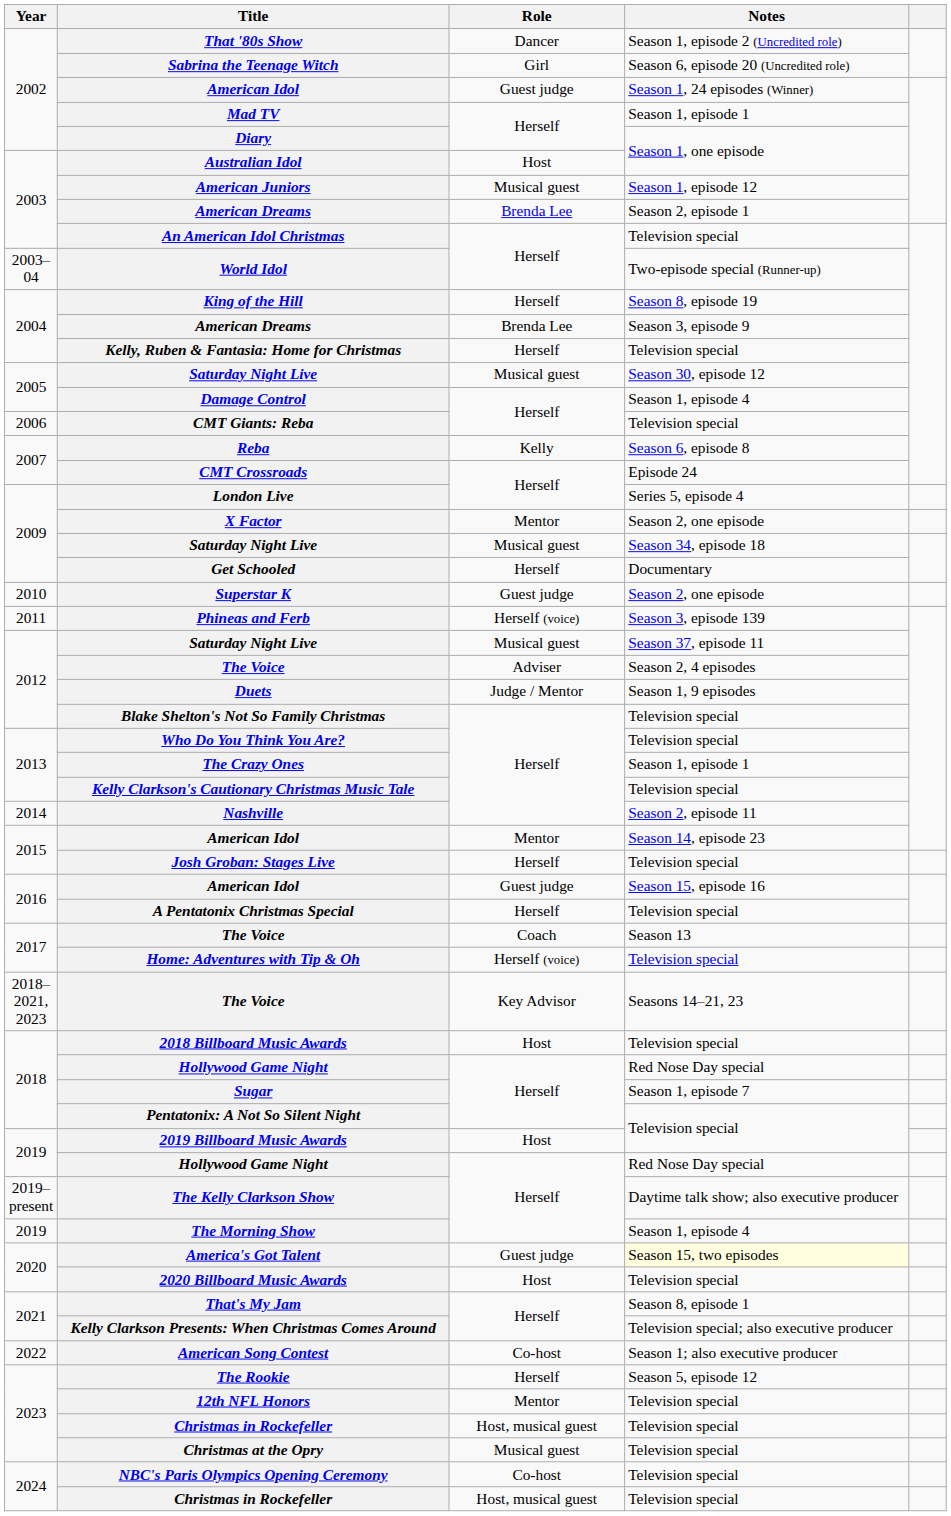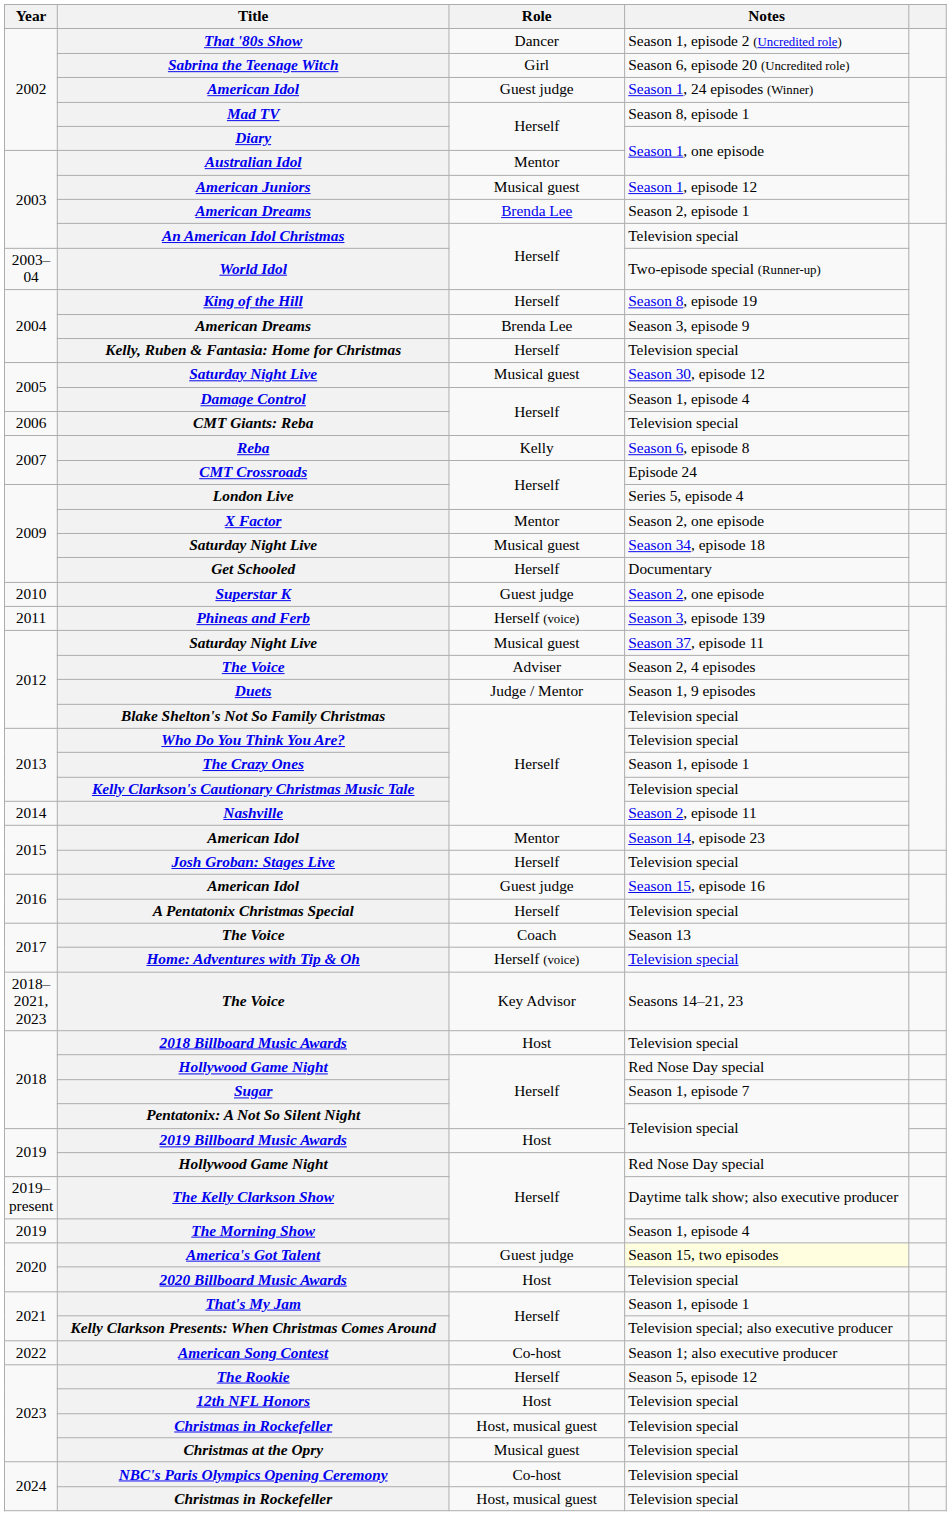Mad TV | Notes: Season 1, episode 1 -> Season 8, episode 1
Australian Idol | Role: Host -> Mentor
That's My Jam | Notes: Season 8, episode 1 -> Season 1, episode 1
12th NFL Honors | Role: Mentor -> Host
